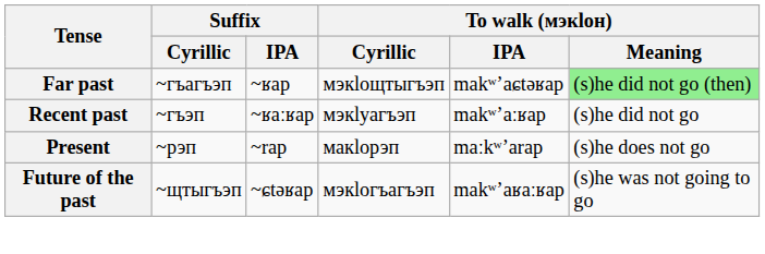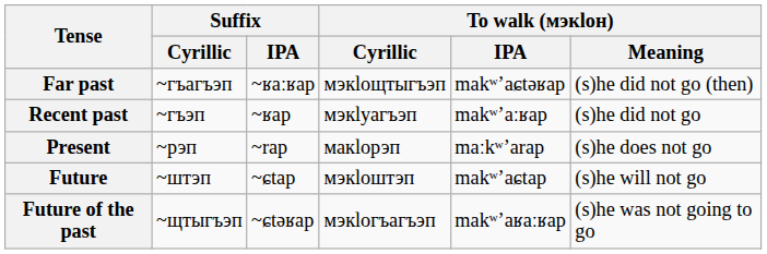Far past | Suffix / IPA: ~ʁap -> ~ʁaːʁap
Far past | To walk (мэкӏон) / Meaning: lightgreen background -> no background
Recent past | Suffix / IPA: ~ʁaːʁap -> ~ʁap
+ row: Future | ~штэп | ~ɕtap | мэкӏоштэп | makʷʼaɕtap | (s)he will not go
